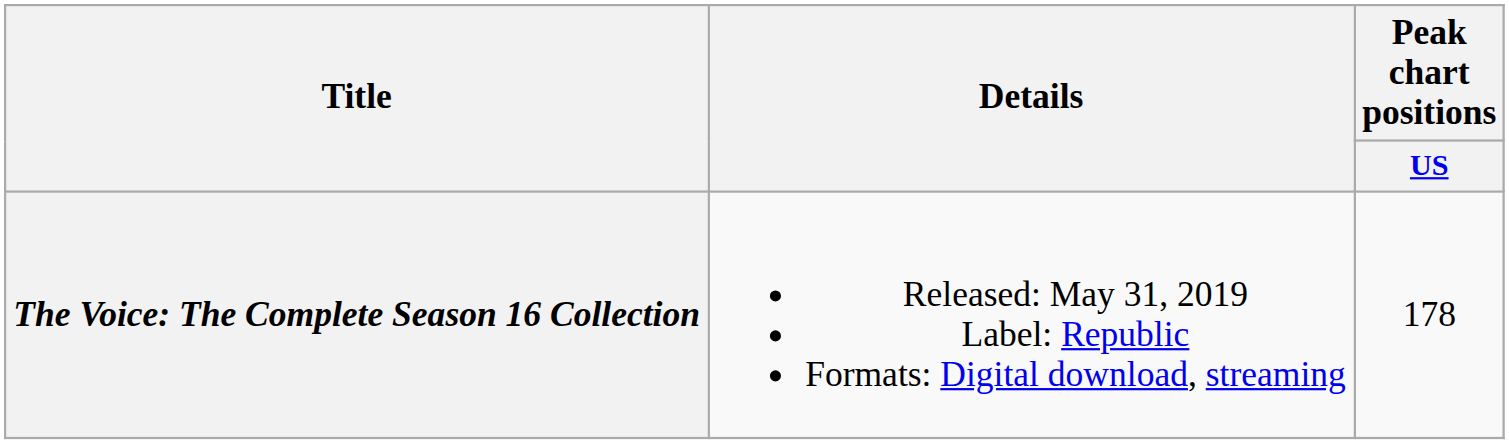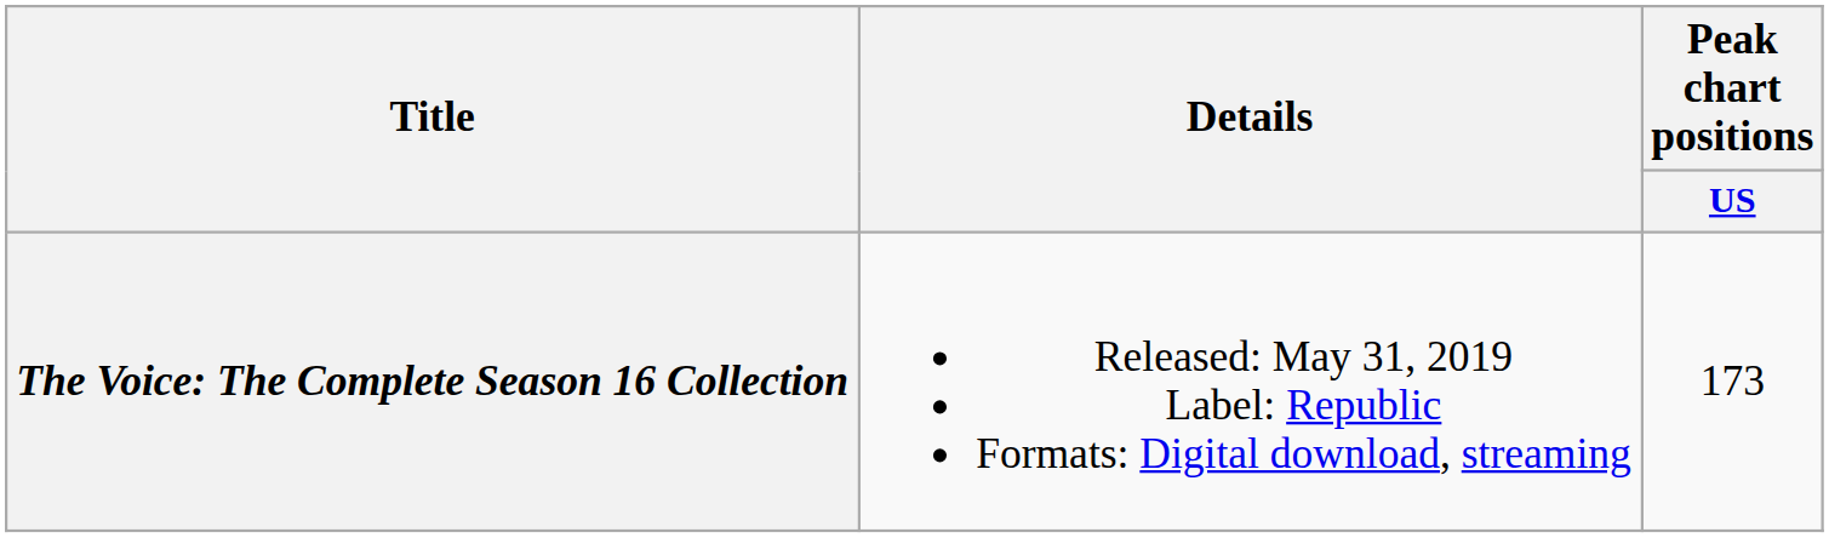The Voice: The Complete Season 16 Collection | Peak chart positions / US: 178 -> 173
